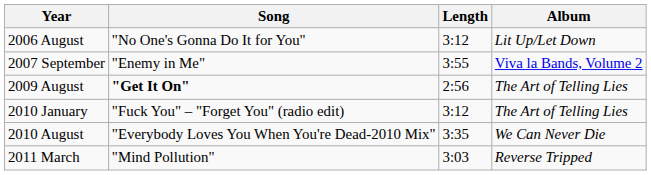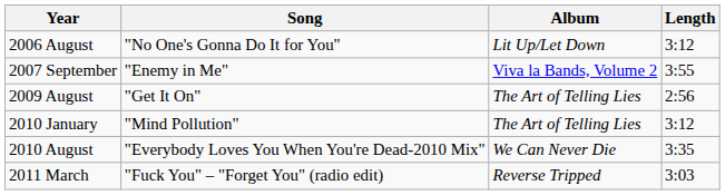columns swapped: Album <-> Length
2009 August | Song: bold -> normal
2010 January | Song: "Fuck You" – "Forget You" (radio edit) -> "Mind Pollution"
2011 March | Song: "Mind Pollution" -> "Fuck You" – "Forget You" (radio edit)
